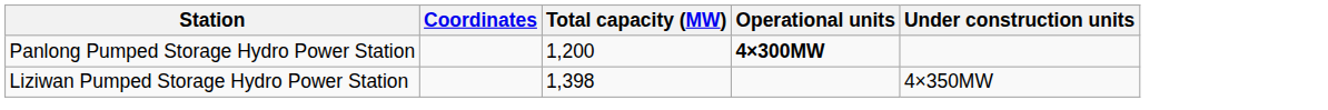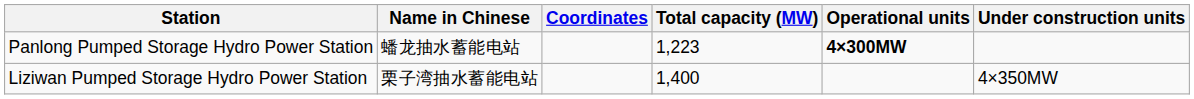+ column: Name in Chinese | 蟠龙抽水蓄能电站 | 栗子湾抽水蓄能电站
Panlong Pumped Storage Hydro Power Station | Total capacity (MW): 1,200 -> 1,223
Liziwan Pumped Storage Hydro Power Station | Total capacity (MW): 1,398 -> 1,400
